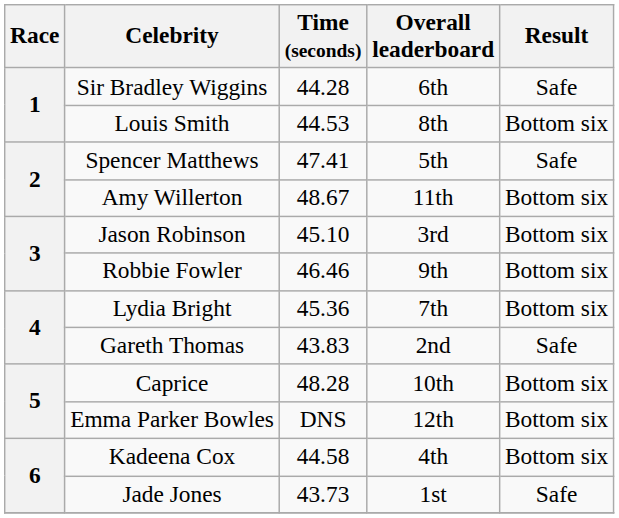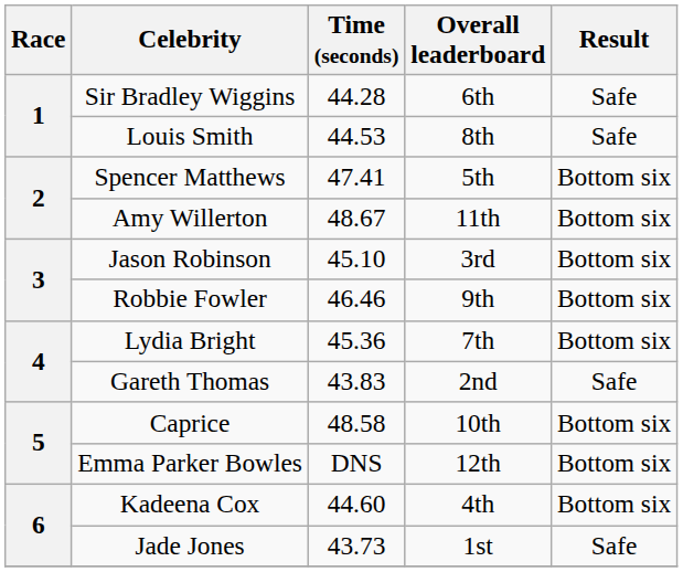Louis Smith | Result: Bottom six -> Safe
Spencer Matthews | Result: Safe -> Bottom six
Caprice | Time (seconds): 48.28 -> 48.58
Kadeena Cox | Time (seconds): 44.58 -> 44.60
